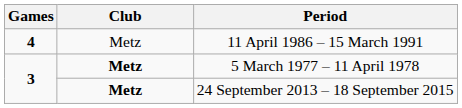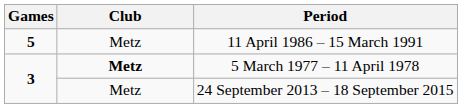11 April 1986 – 15 March 1991 | Games: 4 -> 5
24 September 2013 – 18 September 2015 | Club: bold -> normal
